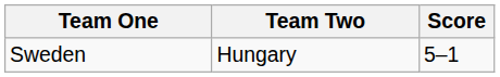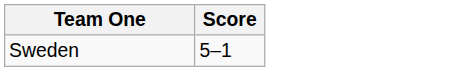- column: Team Two | Hungary
